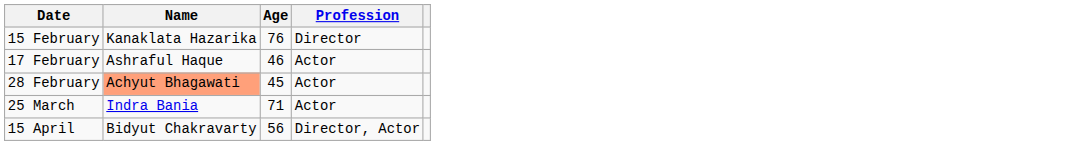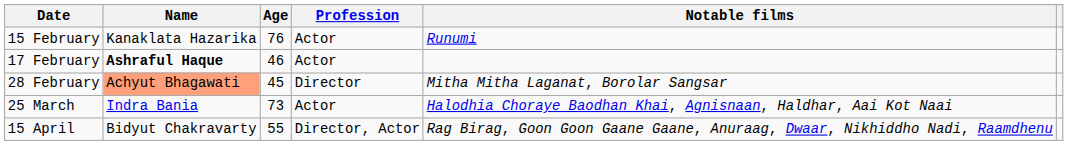+ column: Notable films | Runumi | Mitha Mitha Laganat, Borolar Sangsar | Halodhia Choraye Baodhan Khai, Agnisnaan, Haldhar, Aai Kot Naai | Rag Birag, Goon Goon Gaane Gaane, Anuraag, Dwaar, Nikhiddho Nadi, Raamdhenu
15 February | Profession: Director -> Actor
17 February | Name: normal -> bold
28 February | Profession: Actor -> Director
25 March | Age: 71 -> 73
15 April | Age: 56 -> 55
